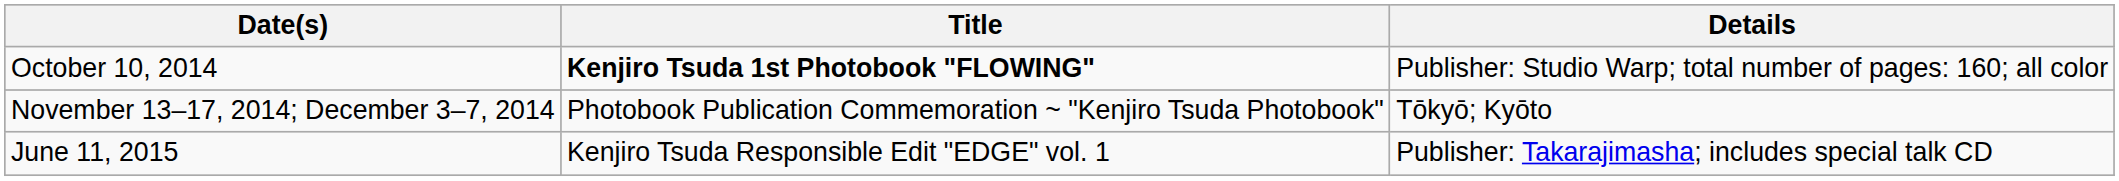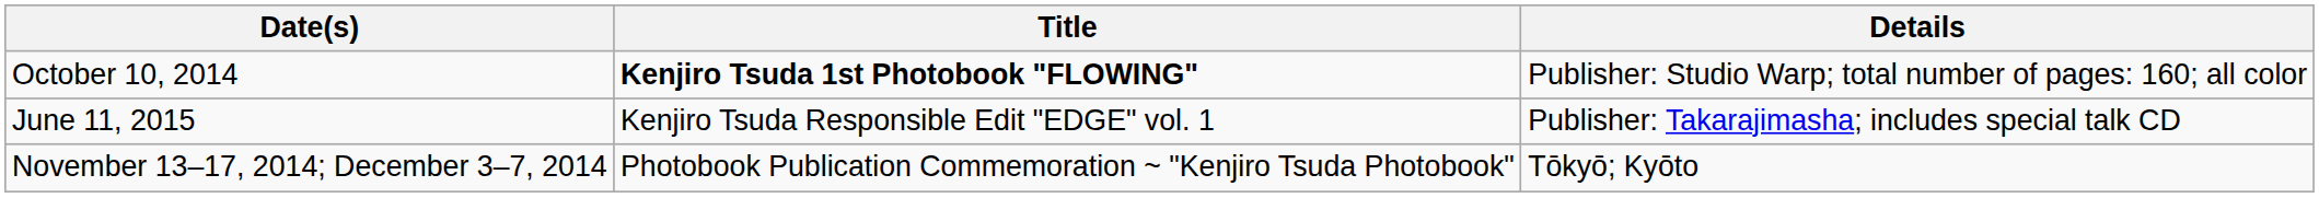rows swapped: November 13–17, 2014; December 3–7, 2014 <-> June 11, 2015
